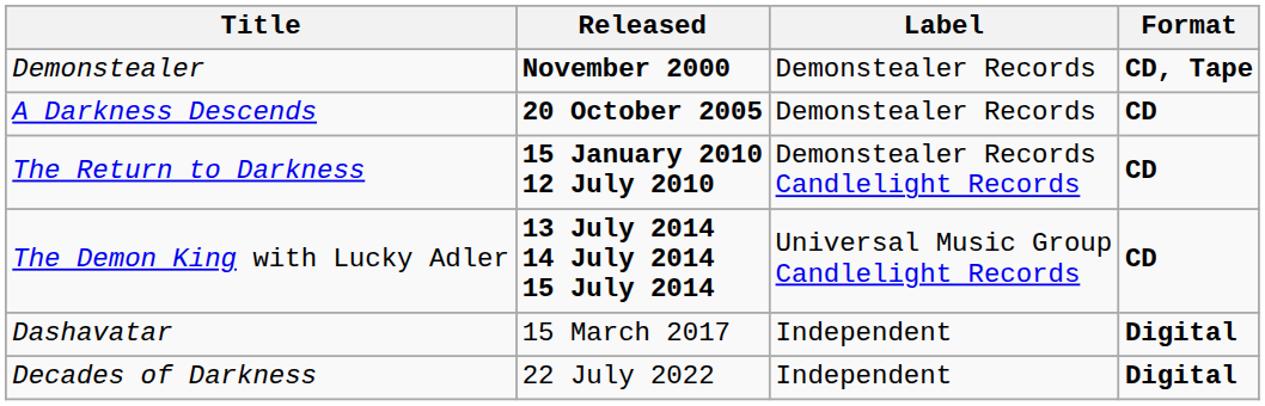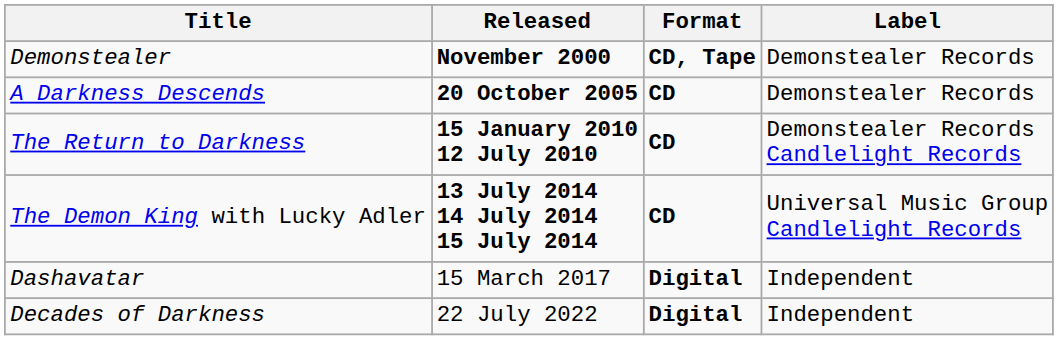columns swapped: Format <-> Label
